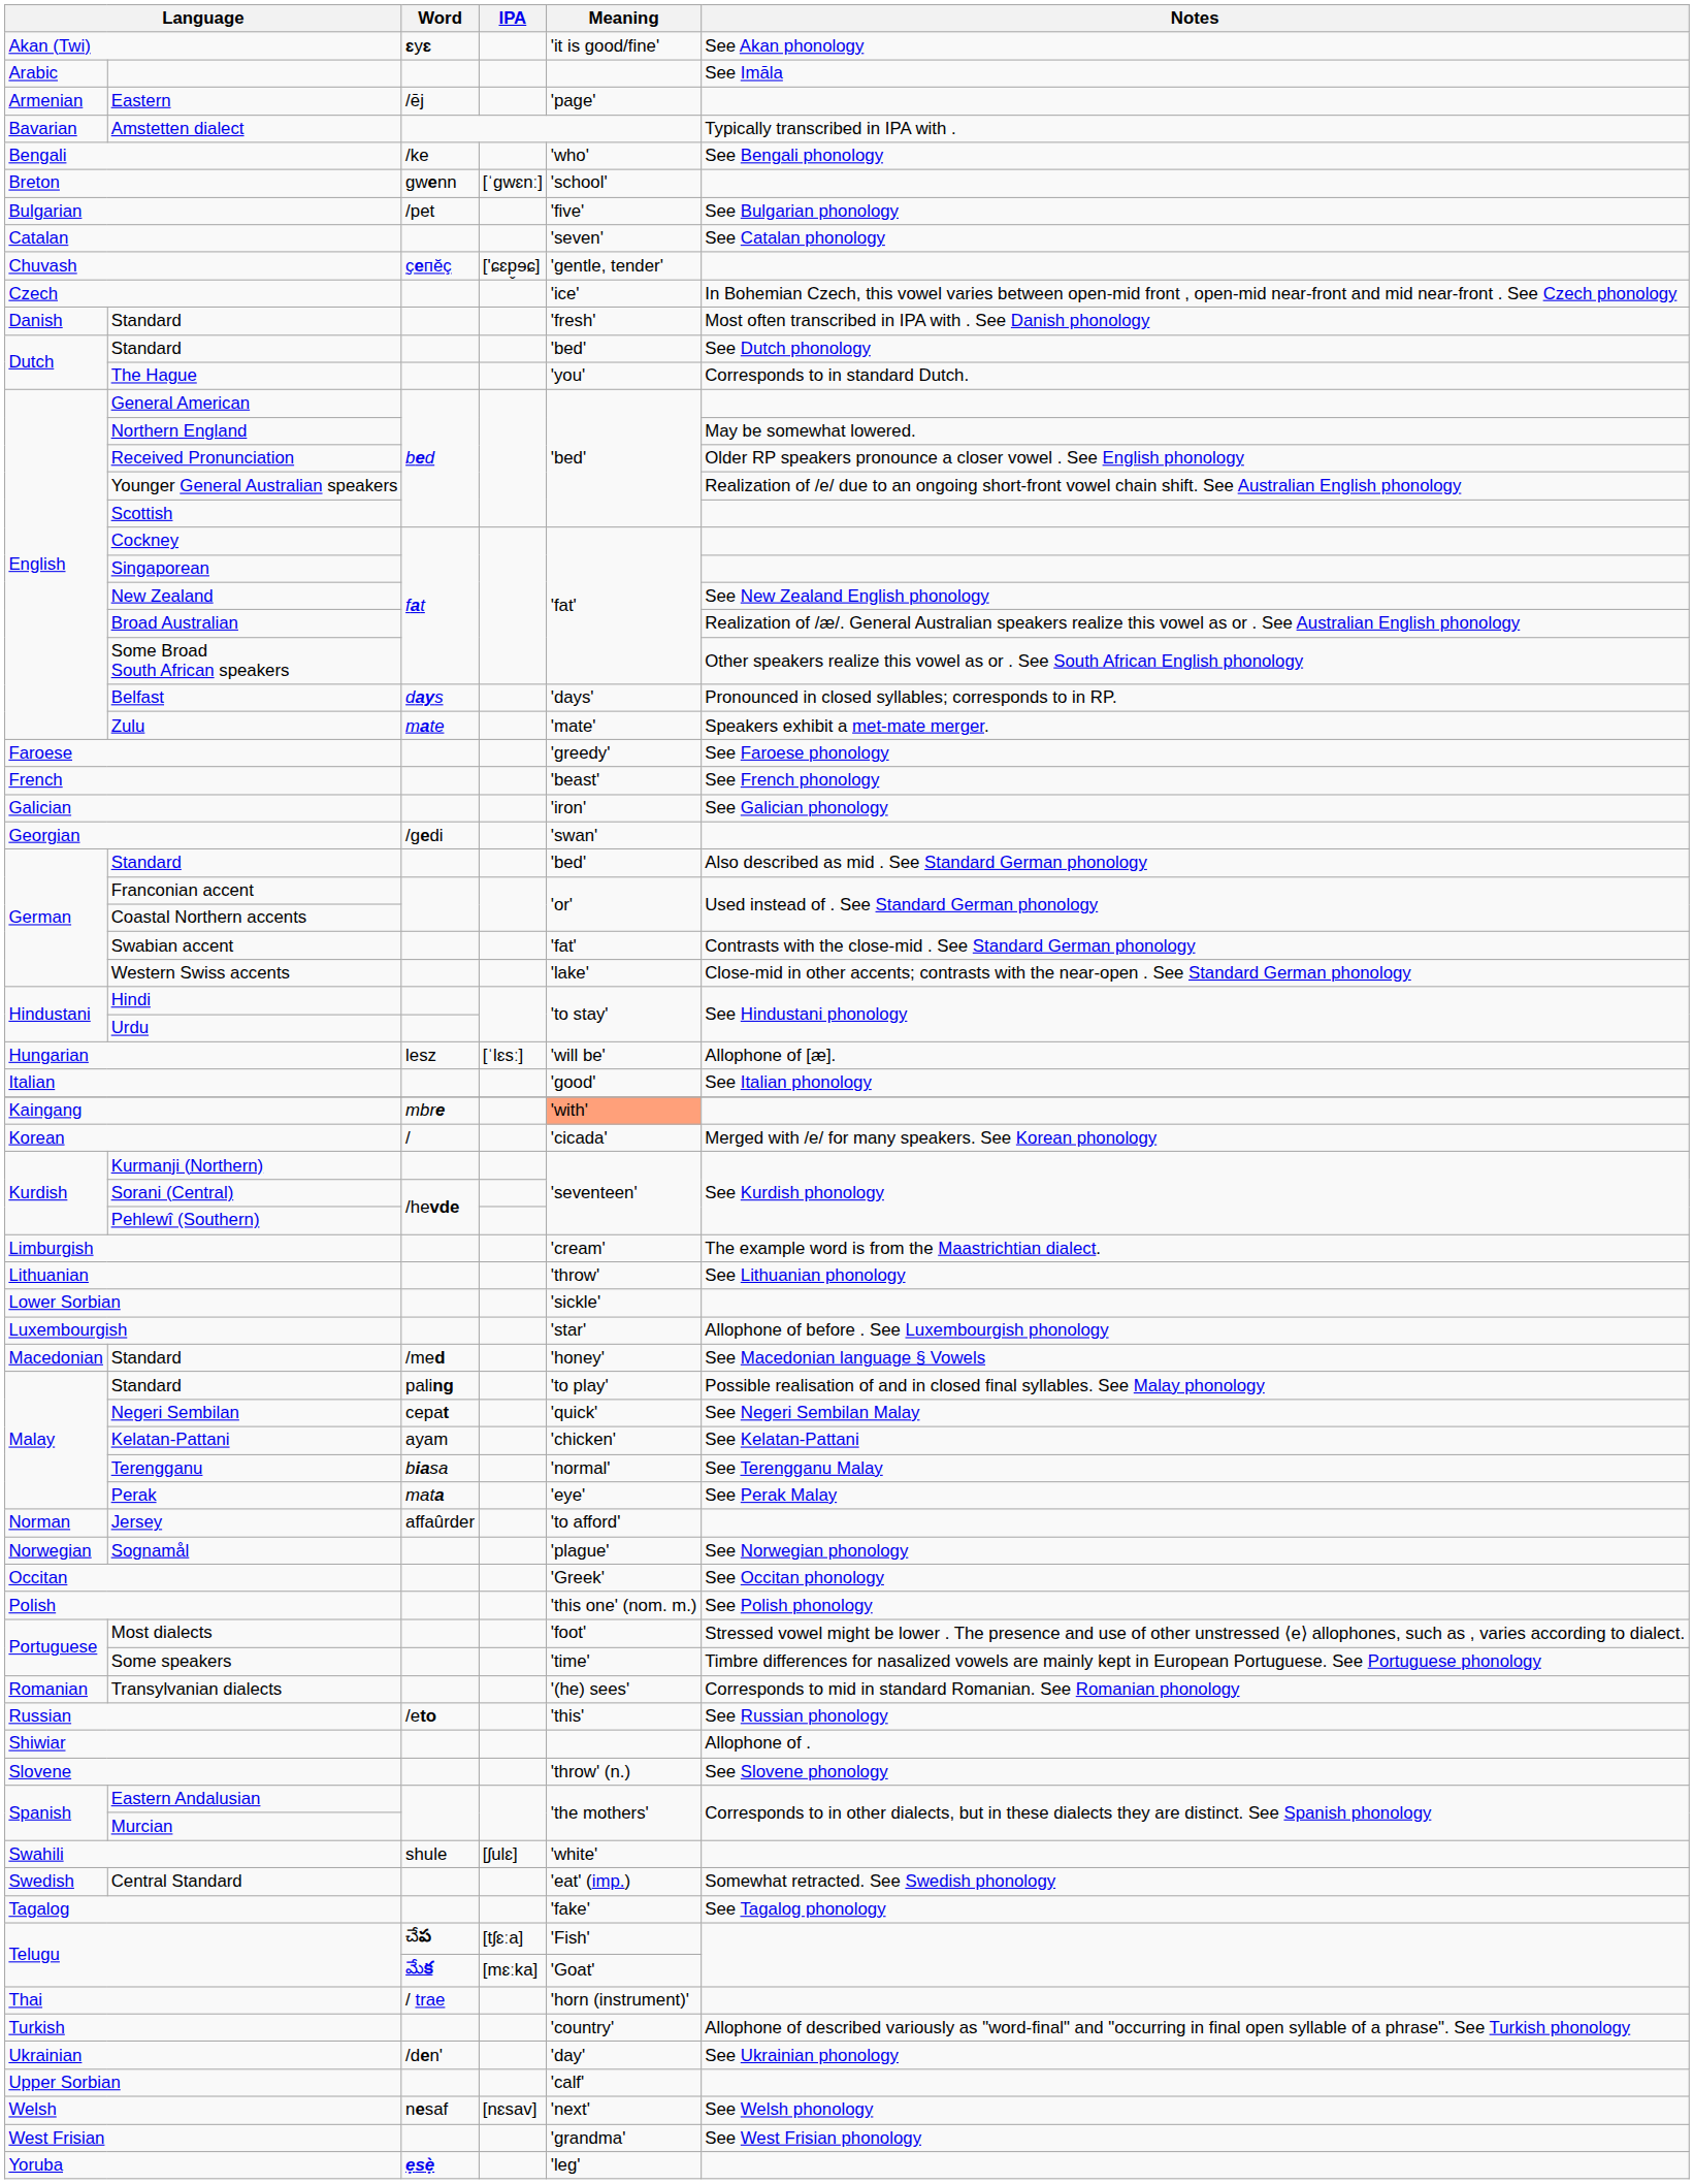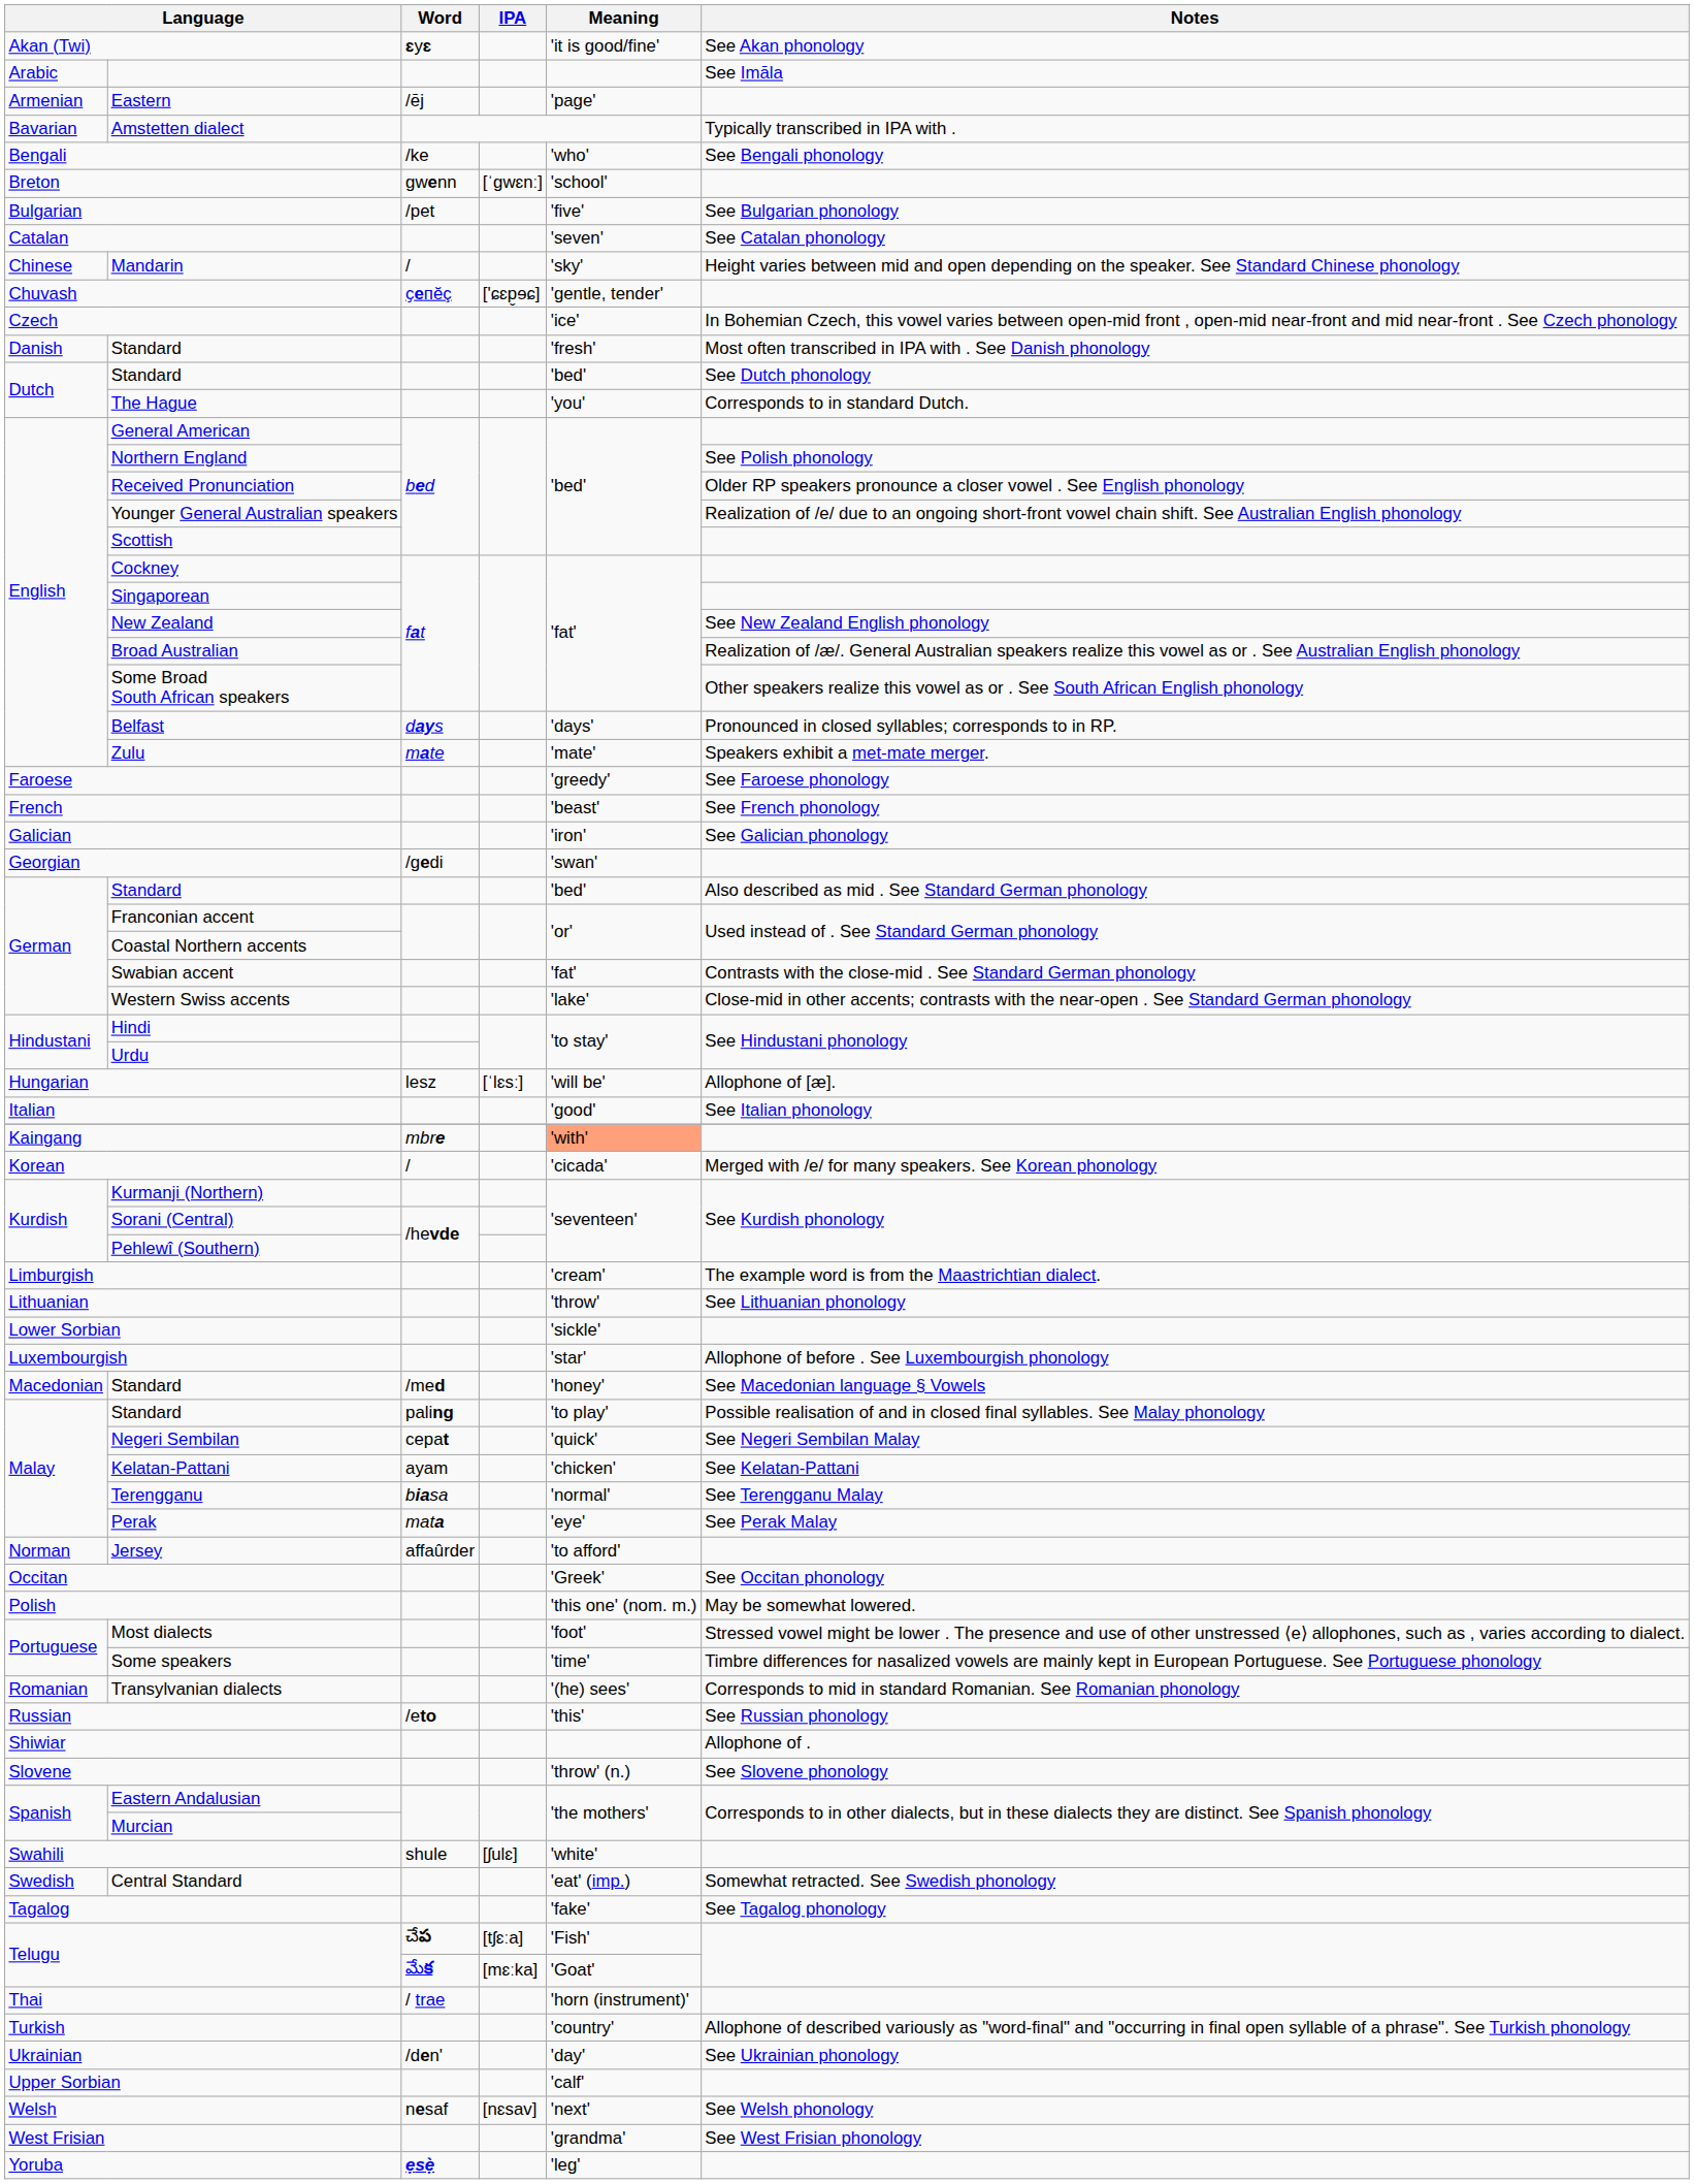+ row: Chinese | Mandarin | / | 'sky' | Height varies between mid and open depending on the speaker. See Standard Chinese phonology
Northern England | Notes: May be somewhat lowered. -> See Polish phonology
- row: Norwegian | Sognamål | 'plague' | See Norwegian phonology
Polish | Notes: See Polish phonology -> May be somewhat lowered.
